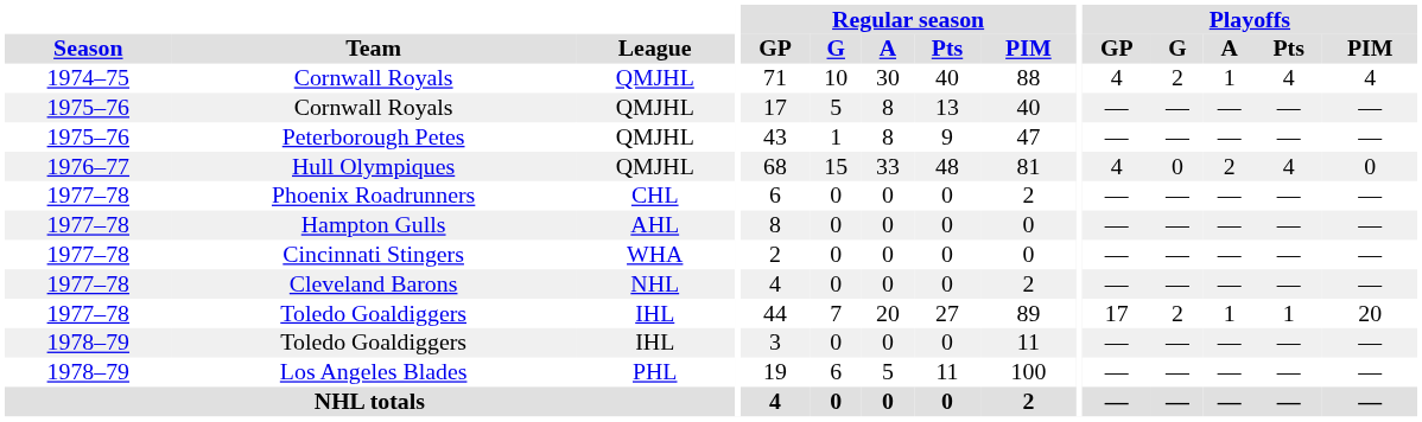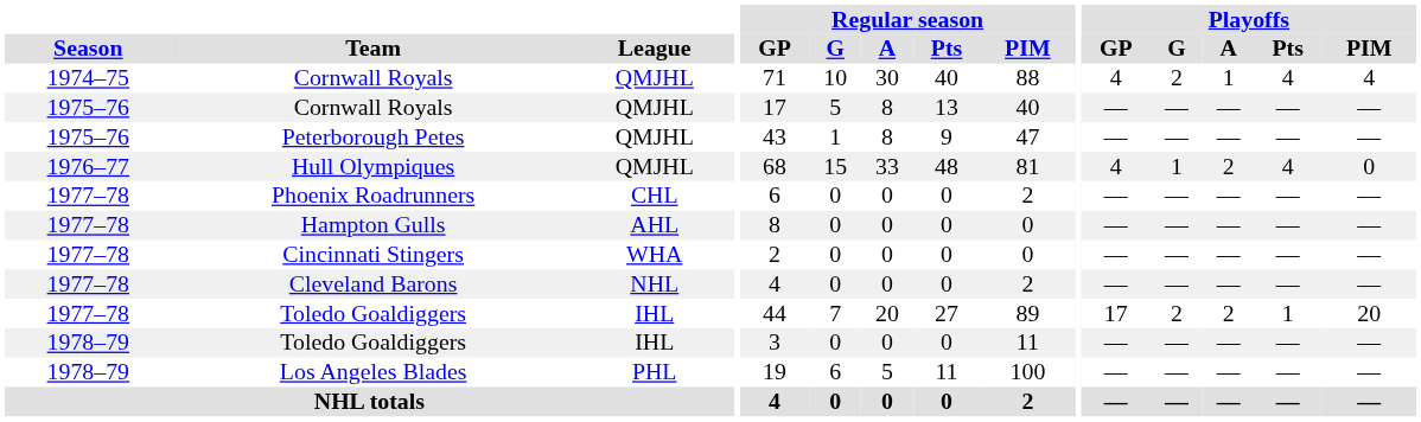Hull Olympiques | Playoffs / G: 0 -> 1
1977–78 / Toledo Goaldiggers | Playoffs / A: 1 -> 2
